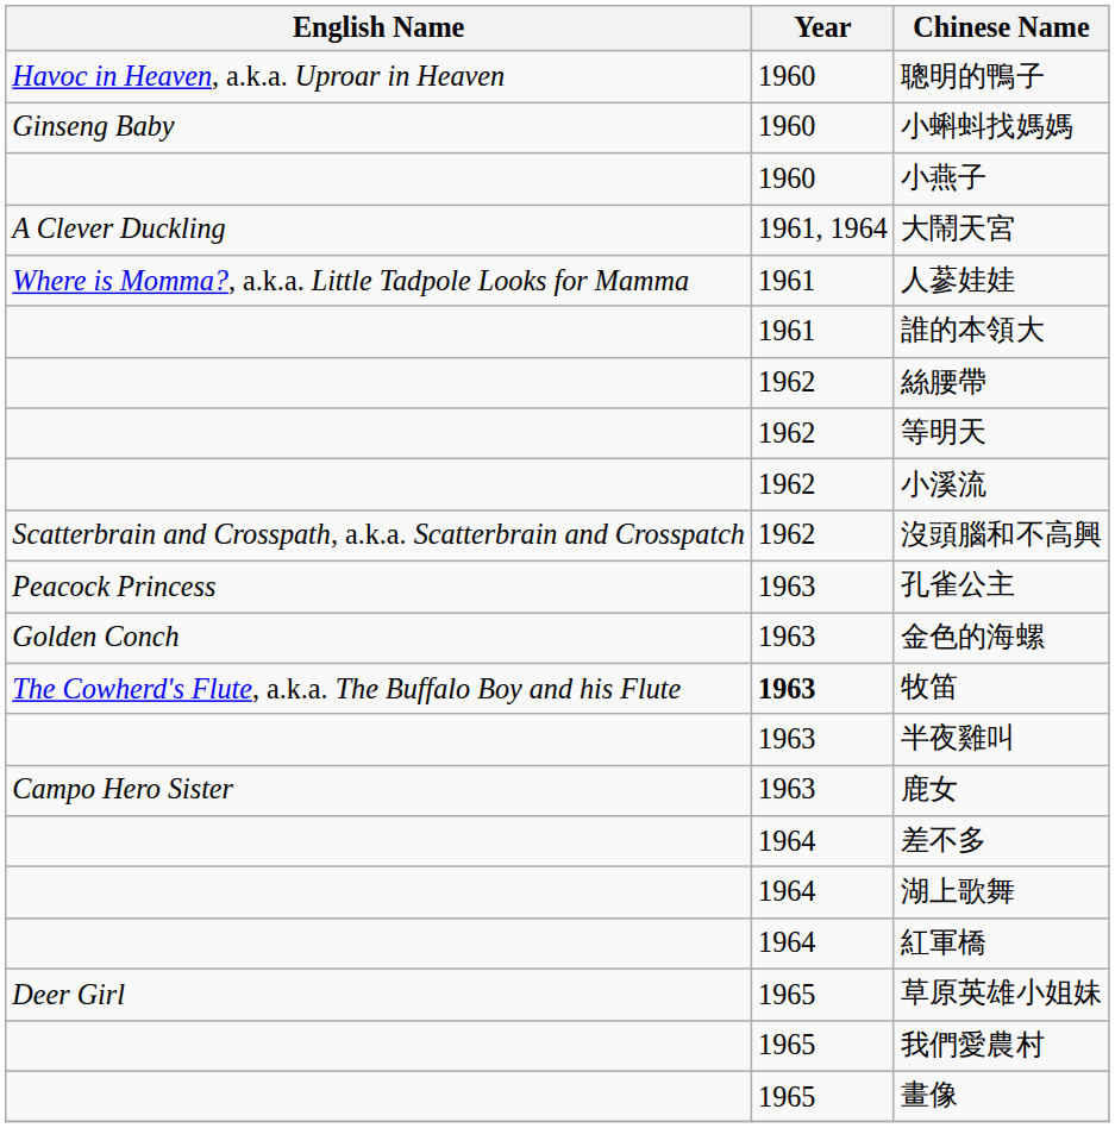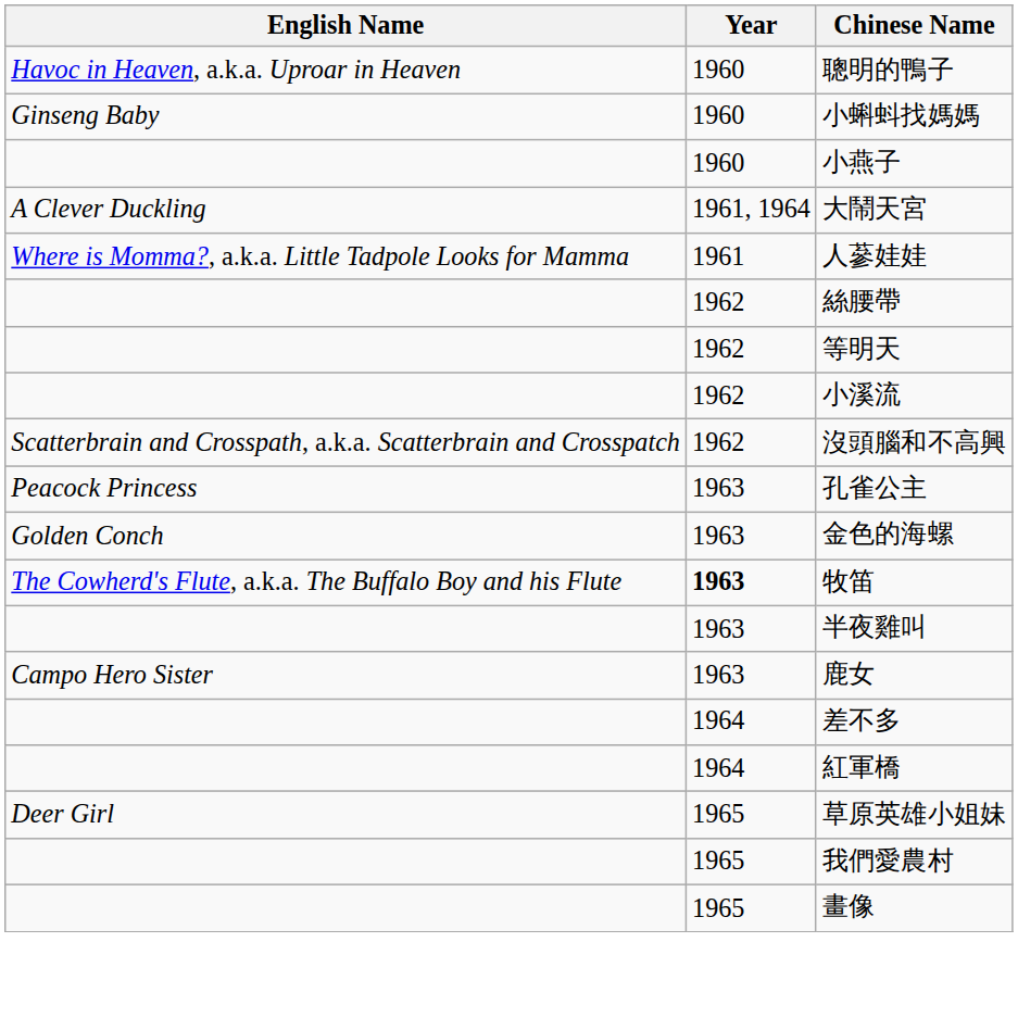- row: 1961 | 誰的本領大
- row: 1964 | 湖上歌舞
